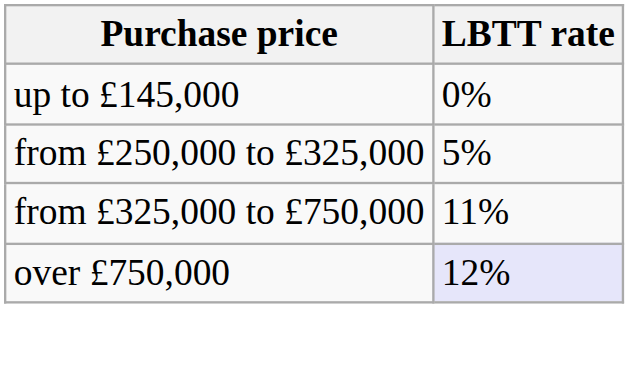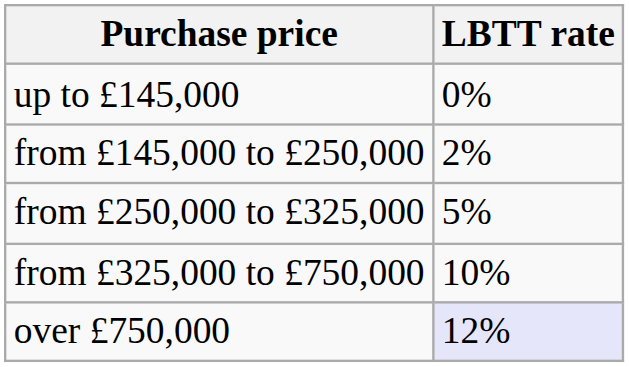+ row: from £145,000 to £250,000 | 2%
from £325,000 to £750,000 | LBTT rate: 11% -> 10%
